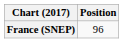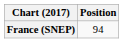France (SNEP) | Position: 96 -> 94
